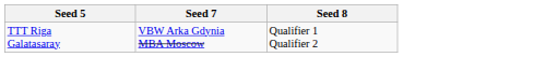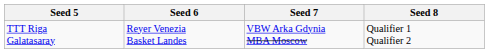+ column: Seed 6 | Reyer Venezia Basket Landes
